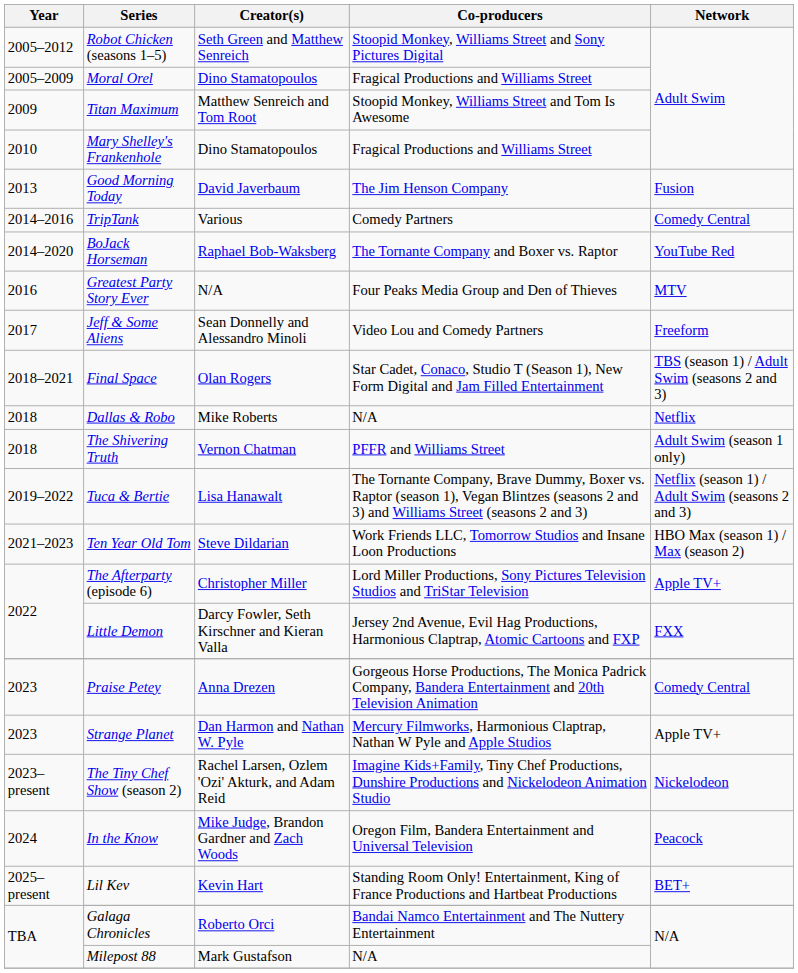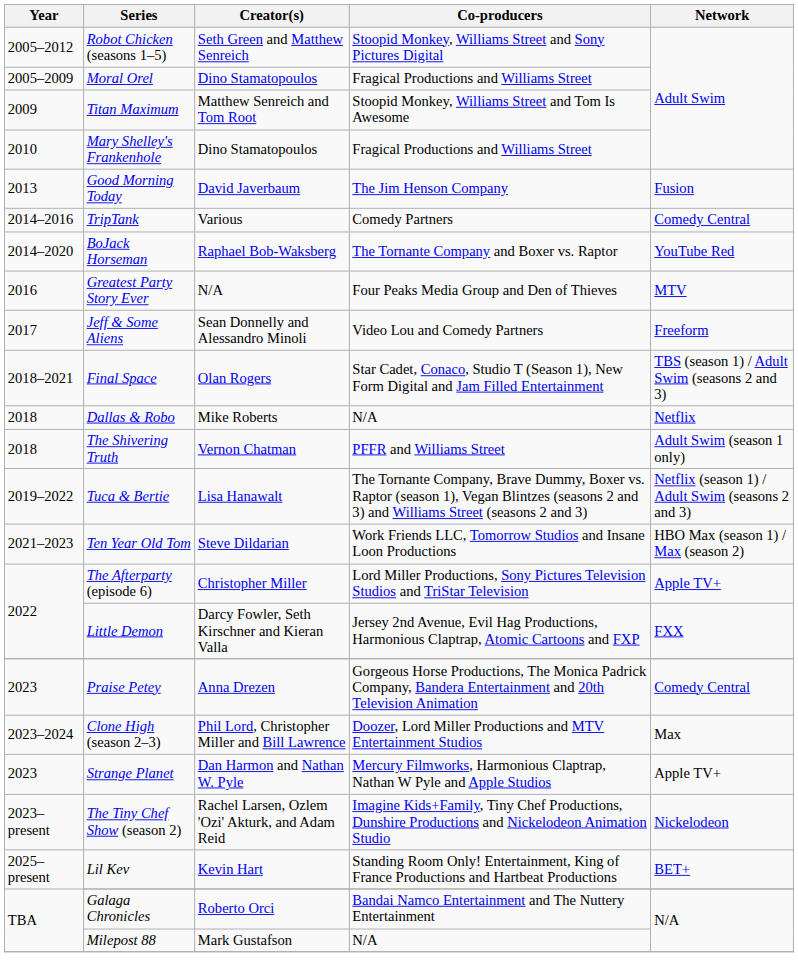+ row: 2023–2024 | Clone High (season 2–3) | Phil Lord, Christopher Miller and Bill Lawrence | Doozer, Lord Miller Productions and MTV Entertainment Studios | Max
- row: 2024 | In the Know | Mike Judge, Brandon Gardner and Zach Woods | Oregon Film, Bandera Entertainment and Universal Television | Peacock
